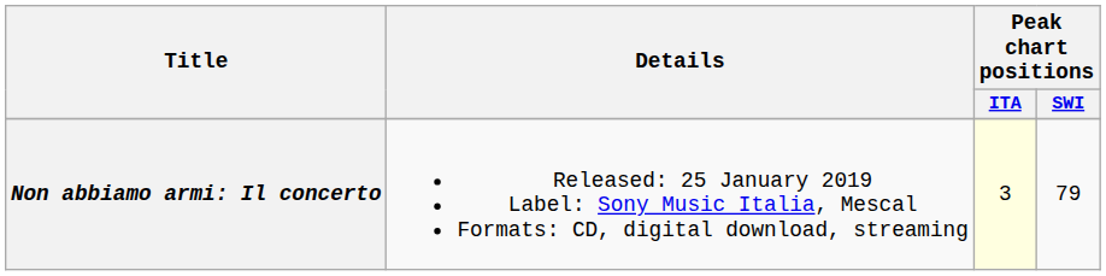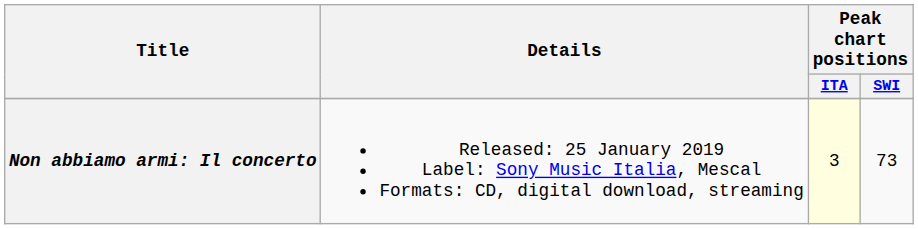Non abbiamo armi: Il concerto | Peak chart positions / SWI: 79 -> 73
